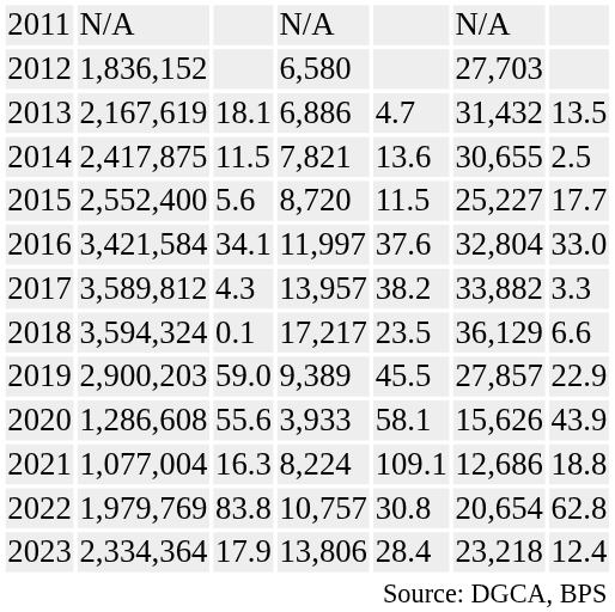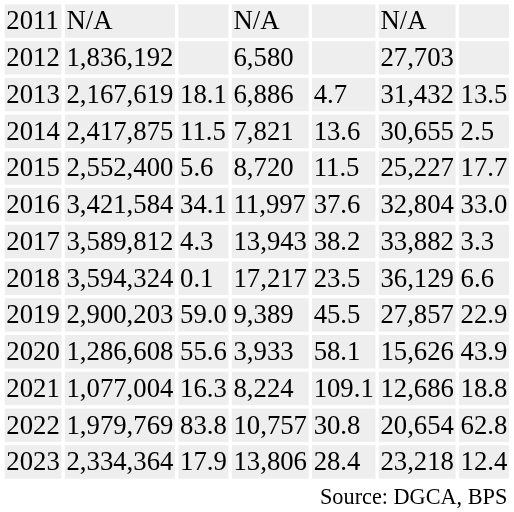2012 | column 2: 1,836,152 -> 1,836,192
2017 | column 4: 13,957 -> 13,943
